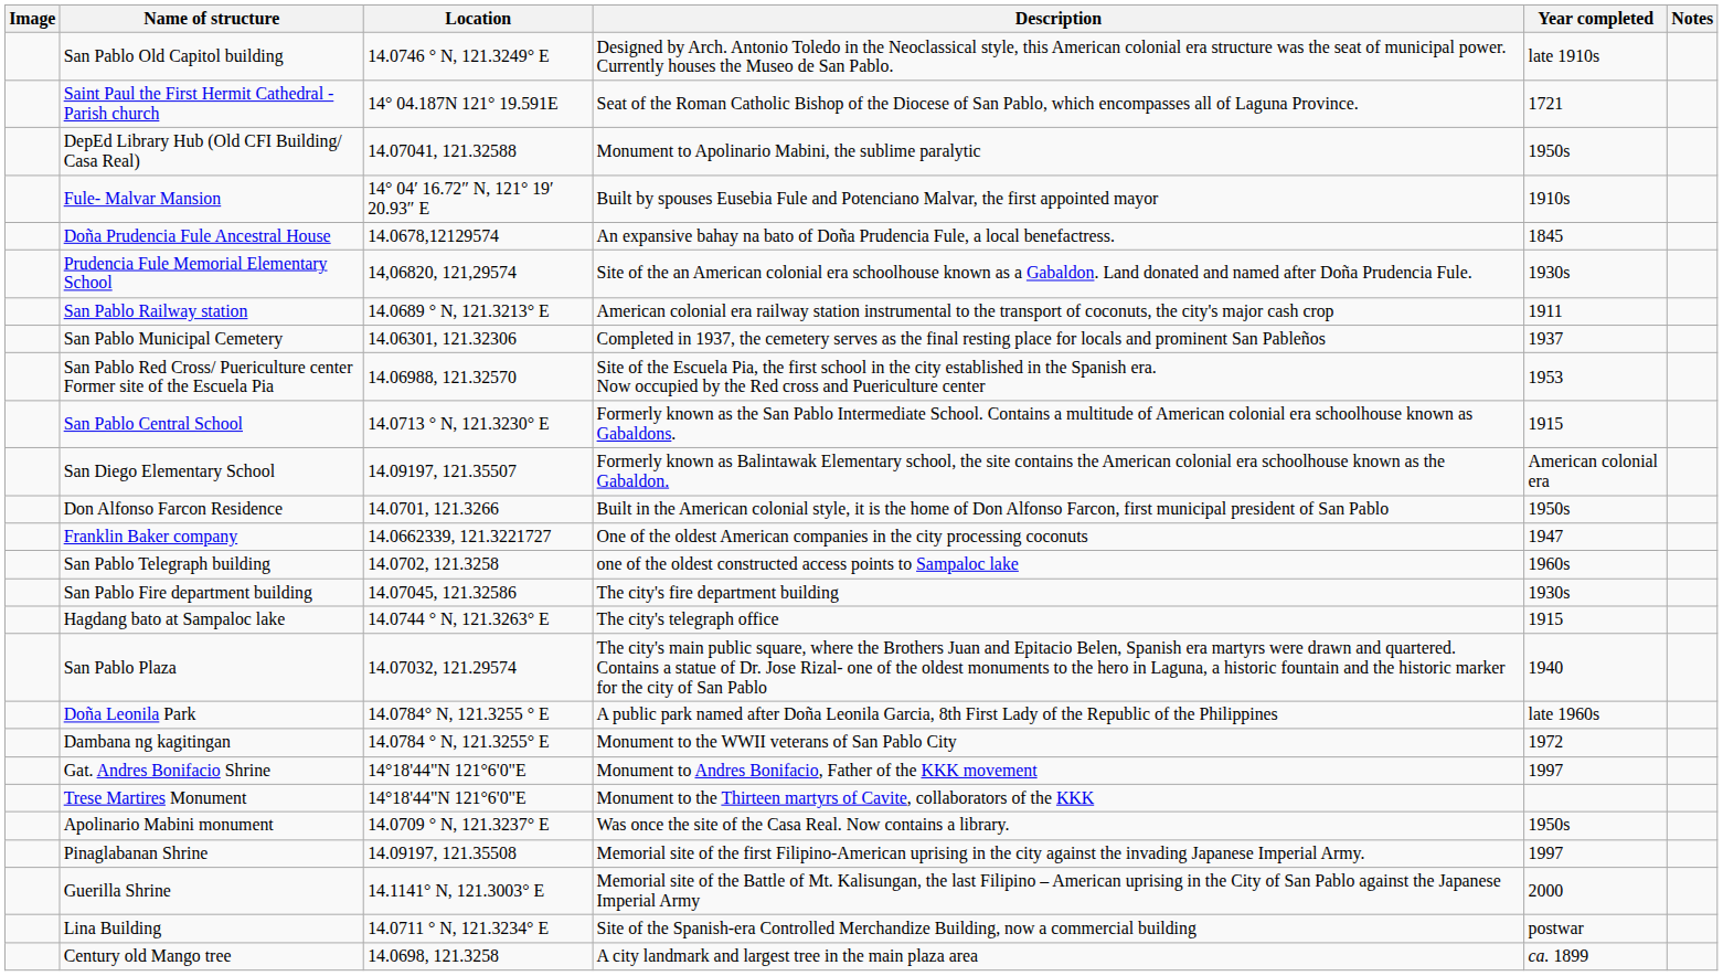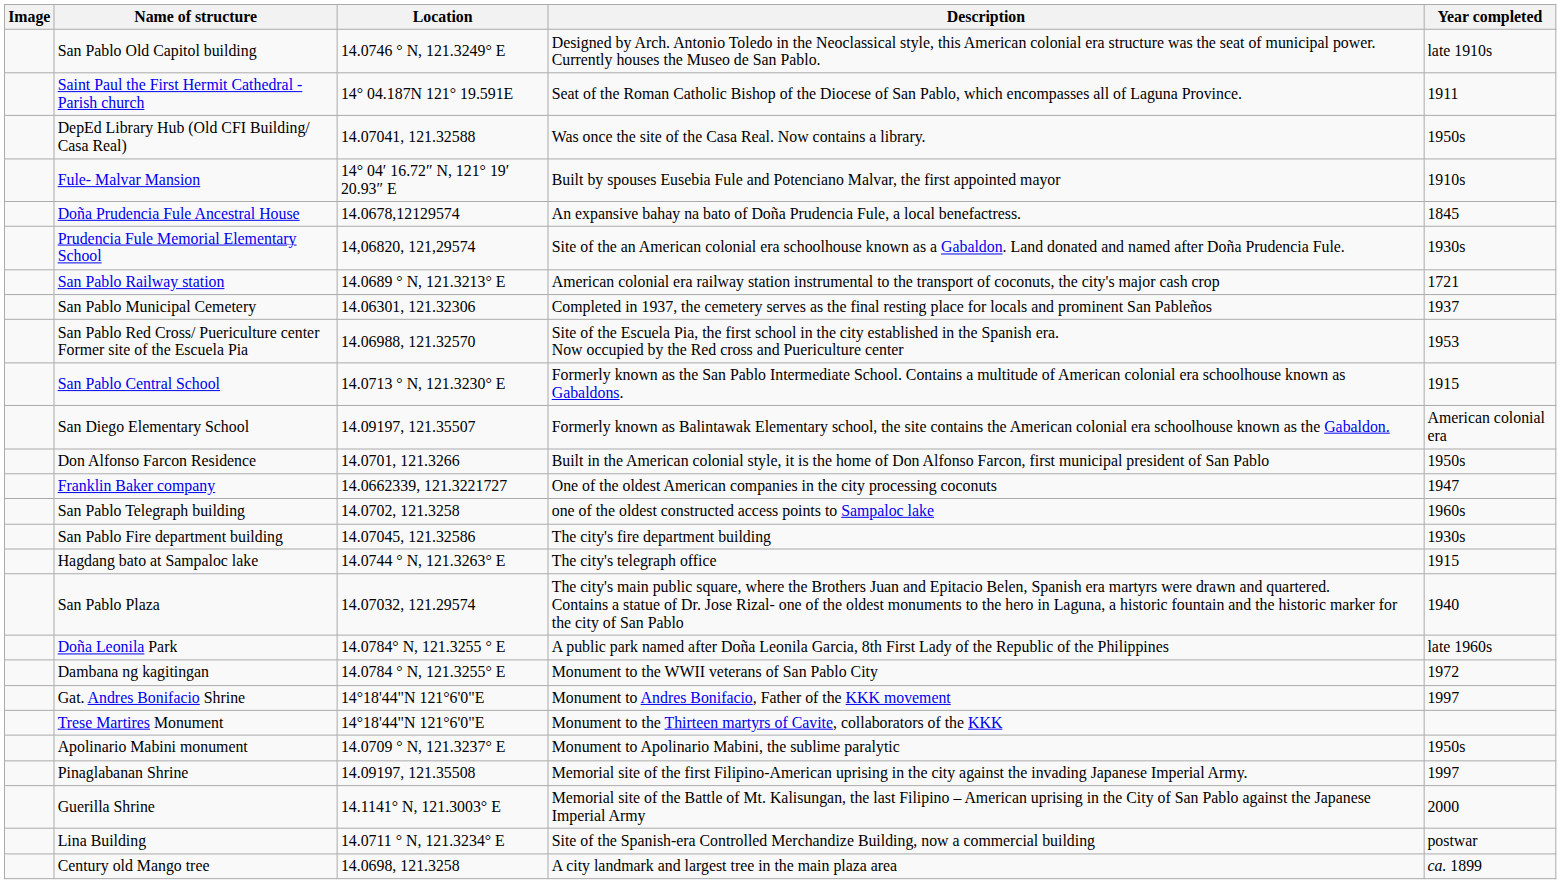- column: Notes
Saint Paul the First Hermit Cathedral -Parish church | Year completed: 1721 -> 1911
DepEd Library Hub (Old CFI Building/ Casa Real) | Description: Monument to Apolinario Mabini, the sublime paralytic -> Was once the site of the Casa Real. Now contains a library.
San Pablo Railway station | Year completed: 1911 -> 1721
Apolinario Mabini monument | Description: Was once the site of the Casa Real. Now contains a library. -> Monument to Apolinario Mabini, the sublime paralytic
